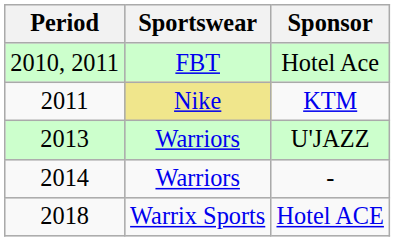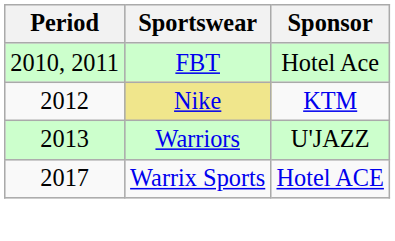KTM | Period: 2011 -> 2012
- row: 2014 | Warriors | -
Hotel ACE | Period: 2018 -> 2017
